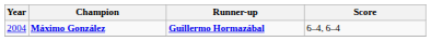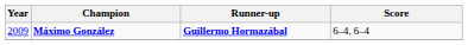Máximo González | Year: 2004 -> 2009
